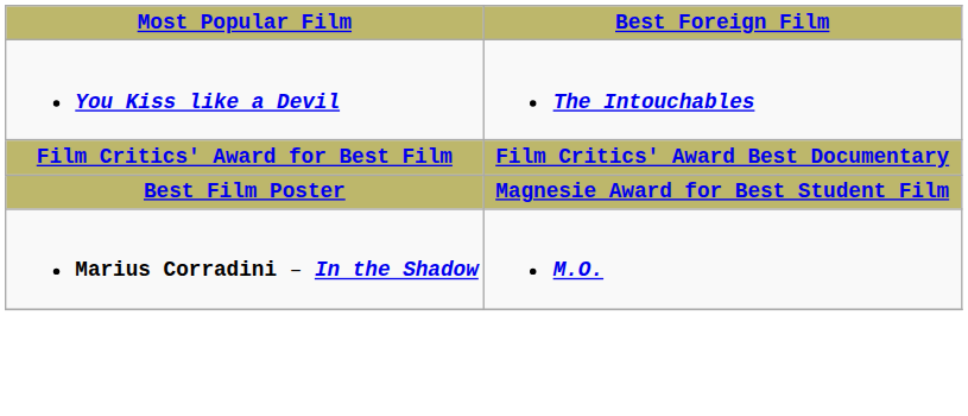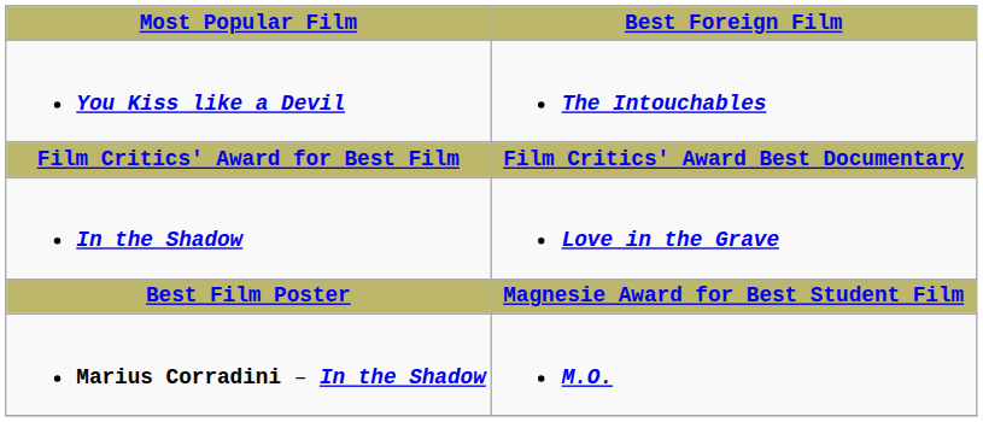+ row: In the Shadow | Love in the Grave
